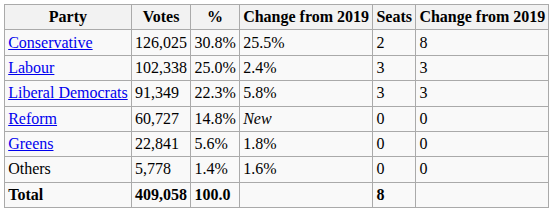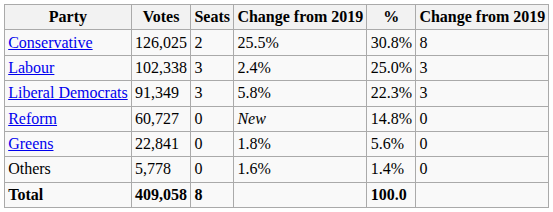columns swapped: % <-> Seats
